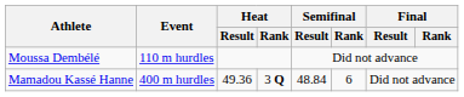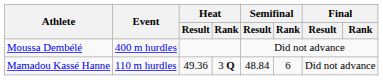Moussa Dembélé | Event: 110 m hurdles -> 400 m hurdles
Mamadou Kassé Hanne | Event: 400 m hurdles -> 110 m hurdles
